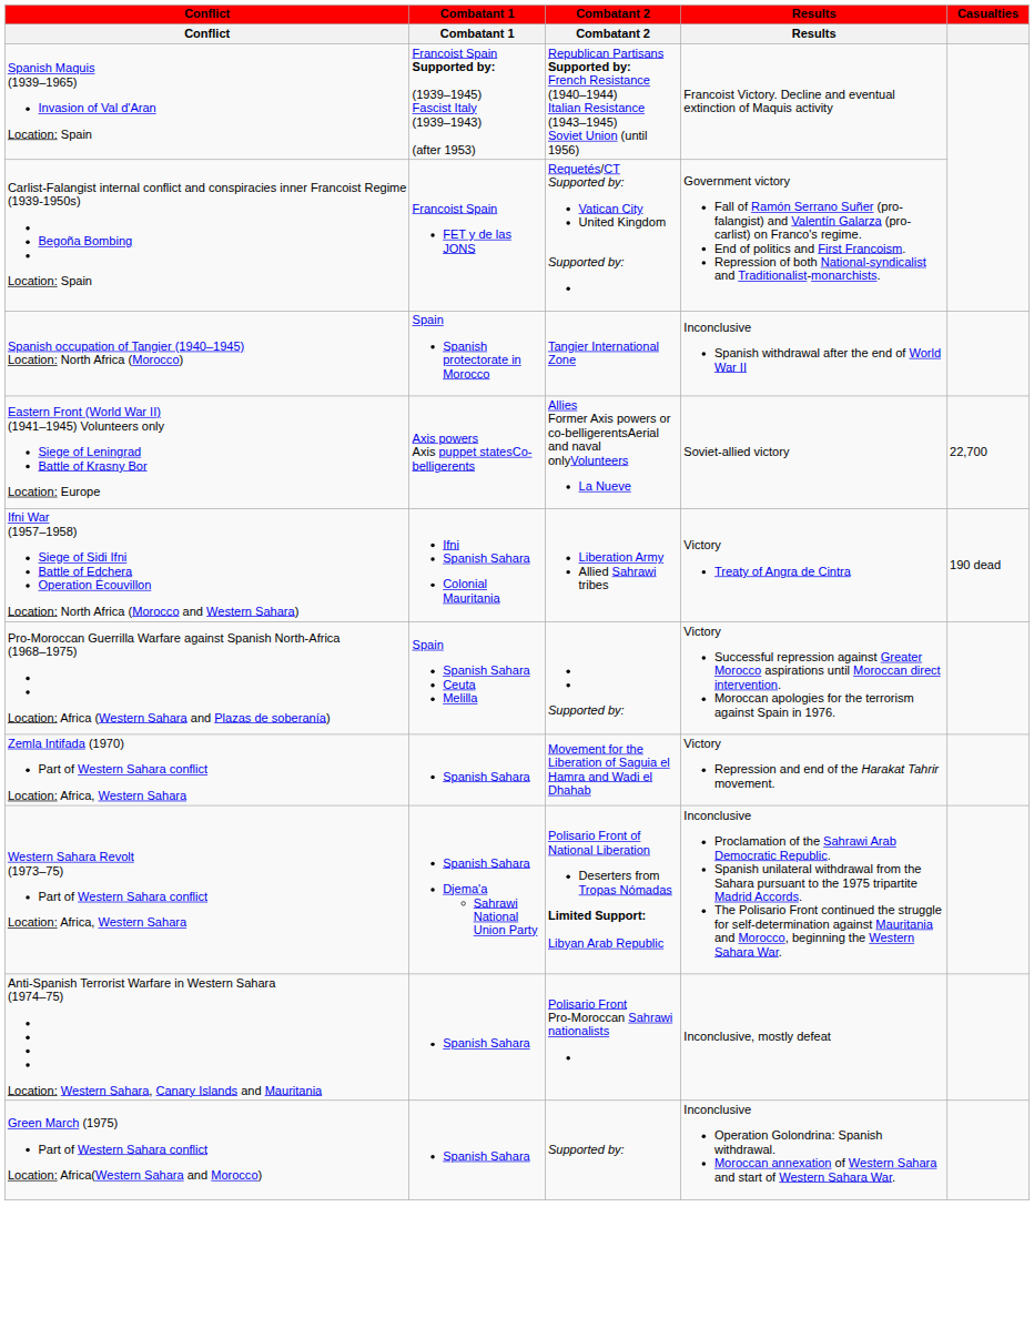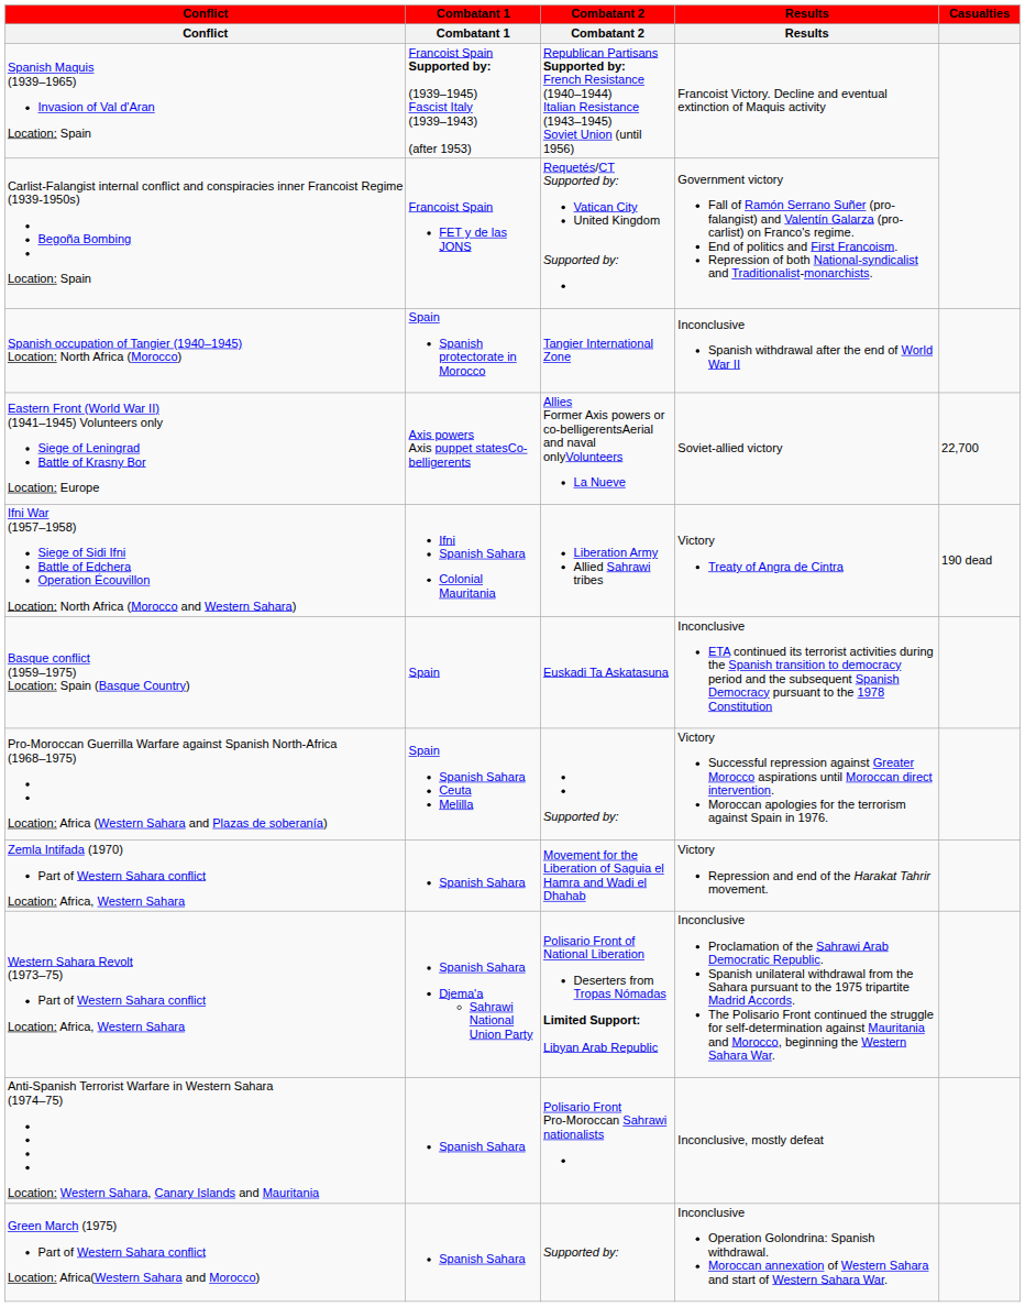+ row: Basque conflict (1959–1975) Location: Spain (Basque Country) | Spain | Euskadi Ta Askatasuna | Inconclusive ETA continued its terrorist activities during the Spanish transition to democracy period and the subsequent Spanish Democracy pursuant to the 1978 Constitution
